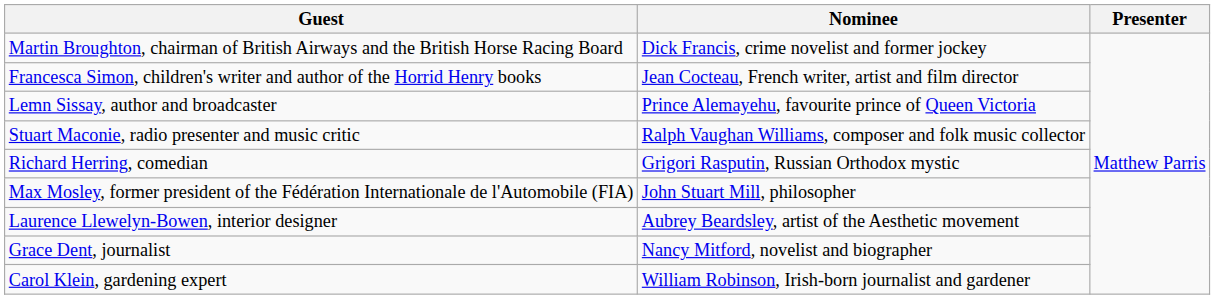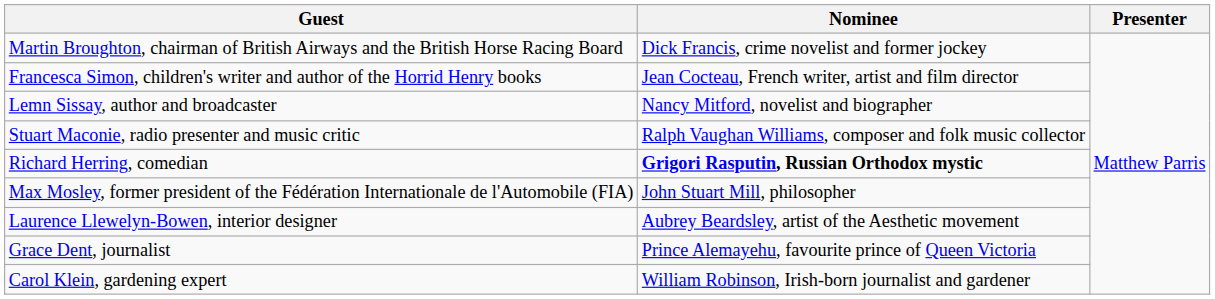Lemn Sissay, author and broadcaster | Nominee: Prince Alemayehu, favourite prince of Queen Victoria -> Nancy Mitford, novelist and biographer
Richard Herring, comedian | Nominee: normal -> bold
Grace Dent, journalist | Nominee: Nancy Mitford, novelist and biographer -> Prince Alemayehu, favourite prince of Queen Victoria
